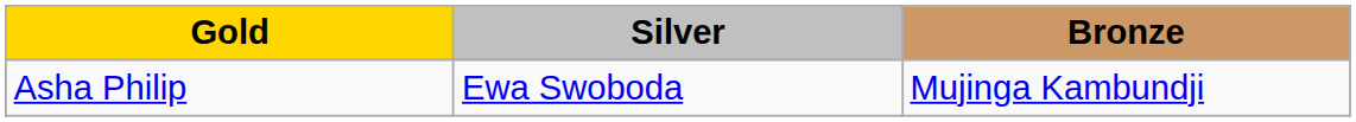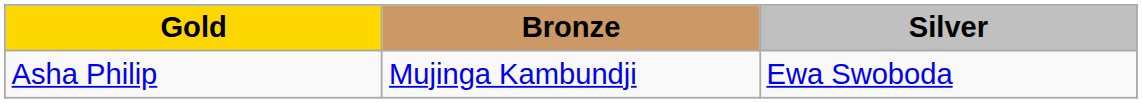columns swapped: Silver <-> Bronze
